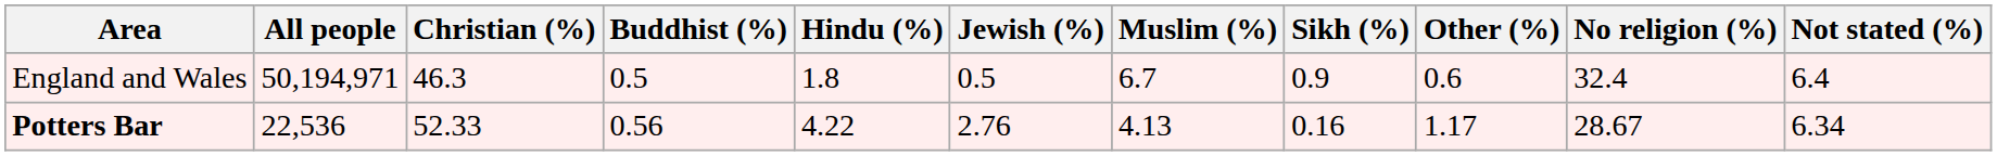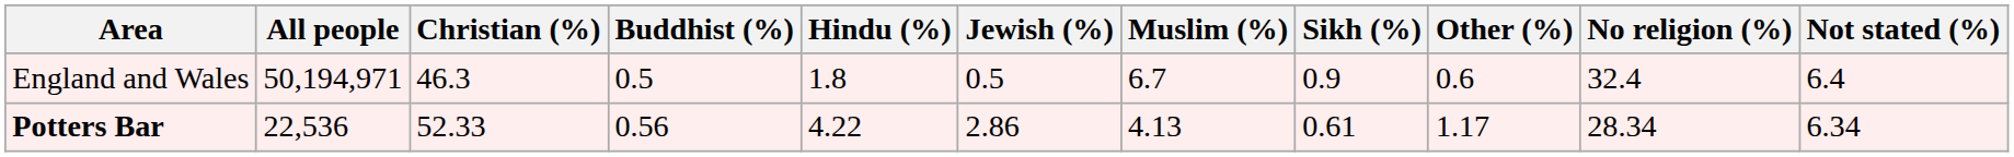Potters Bar | Jewish (%): 2.76 -> 2.86
Potters Bar | Sikh (%): 0.16 -> 0.61
Potters Bar | No religion (%): 28.67 -> 28.34
